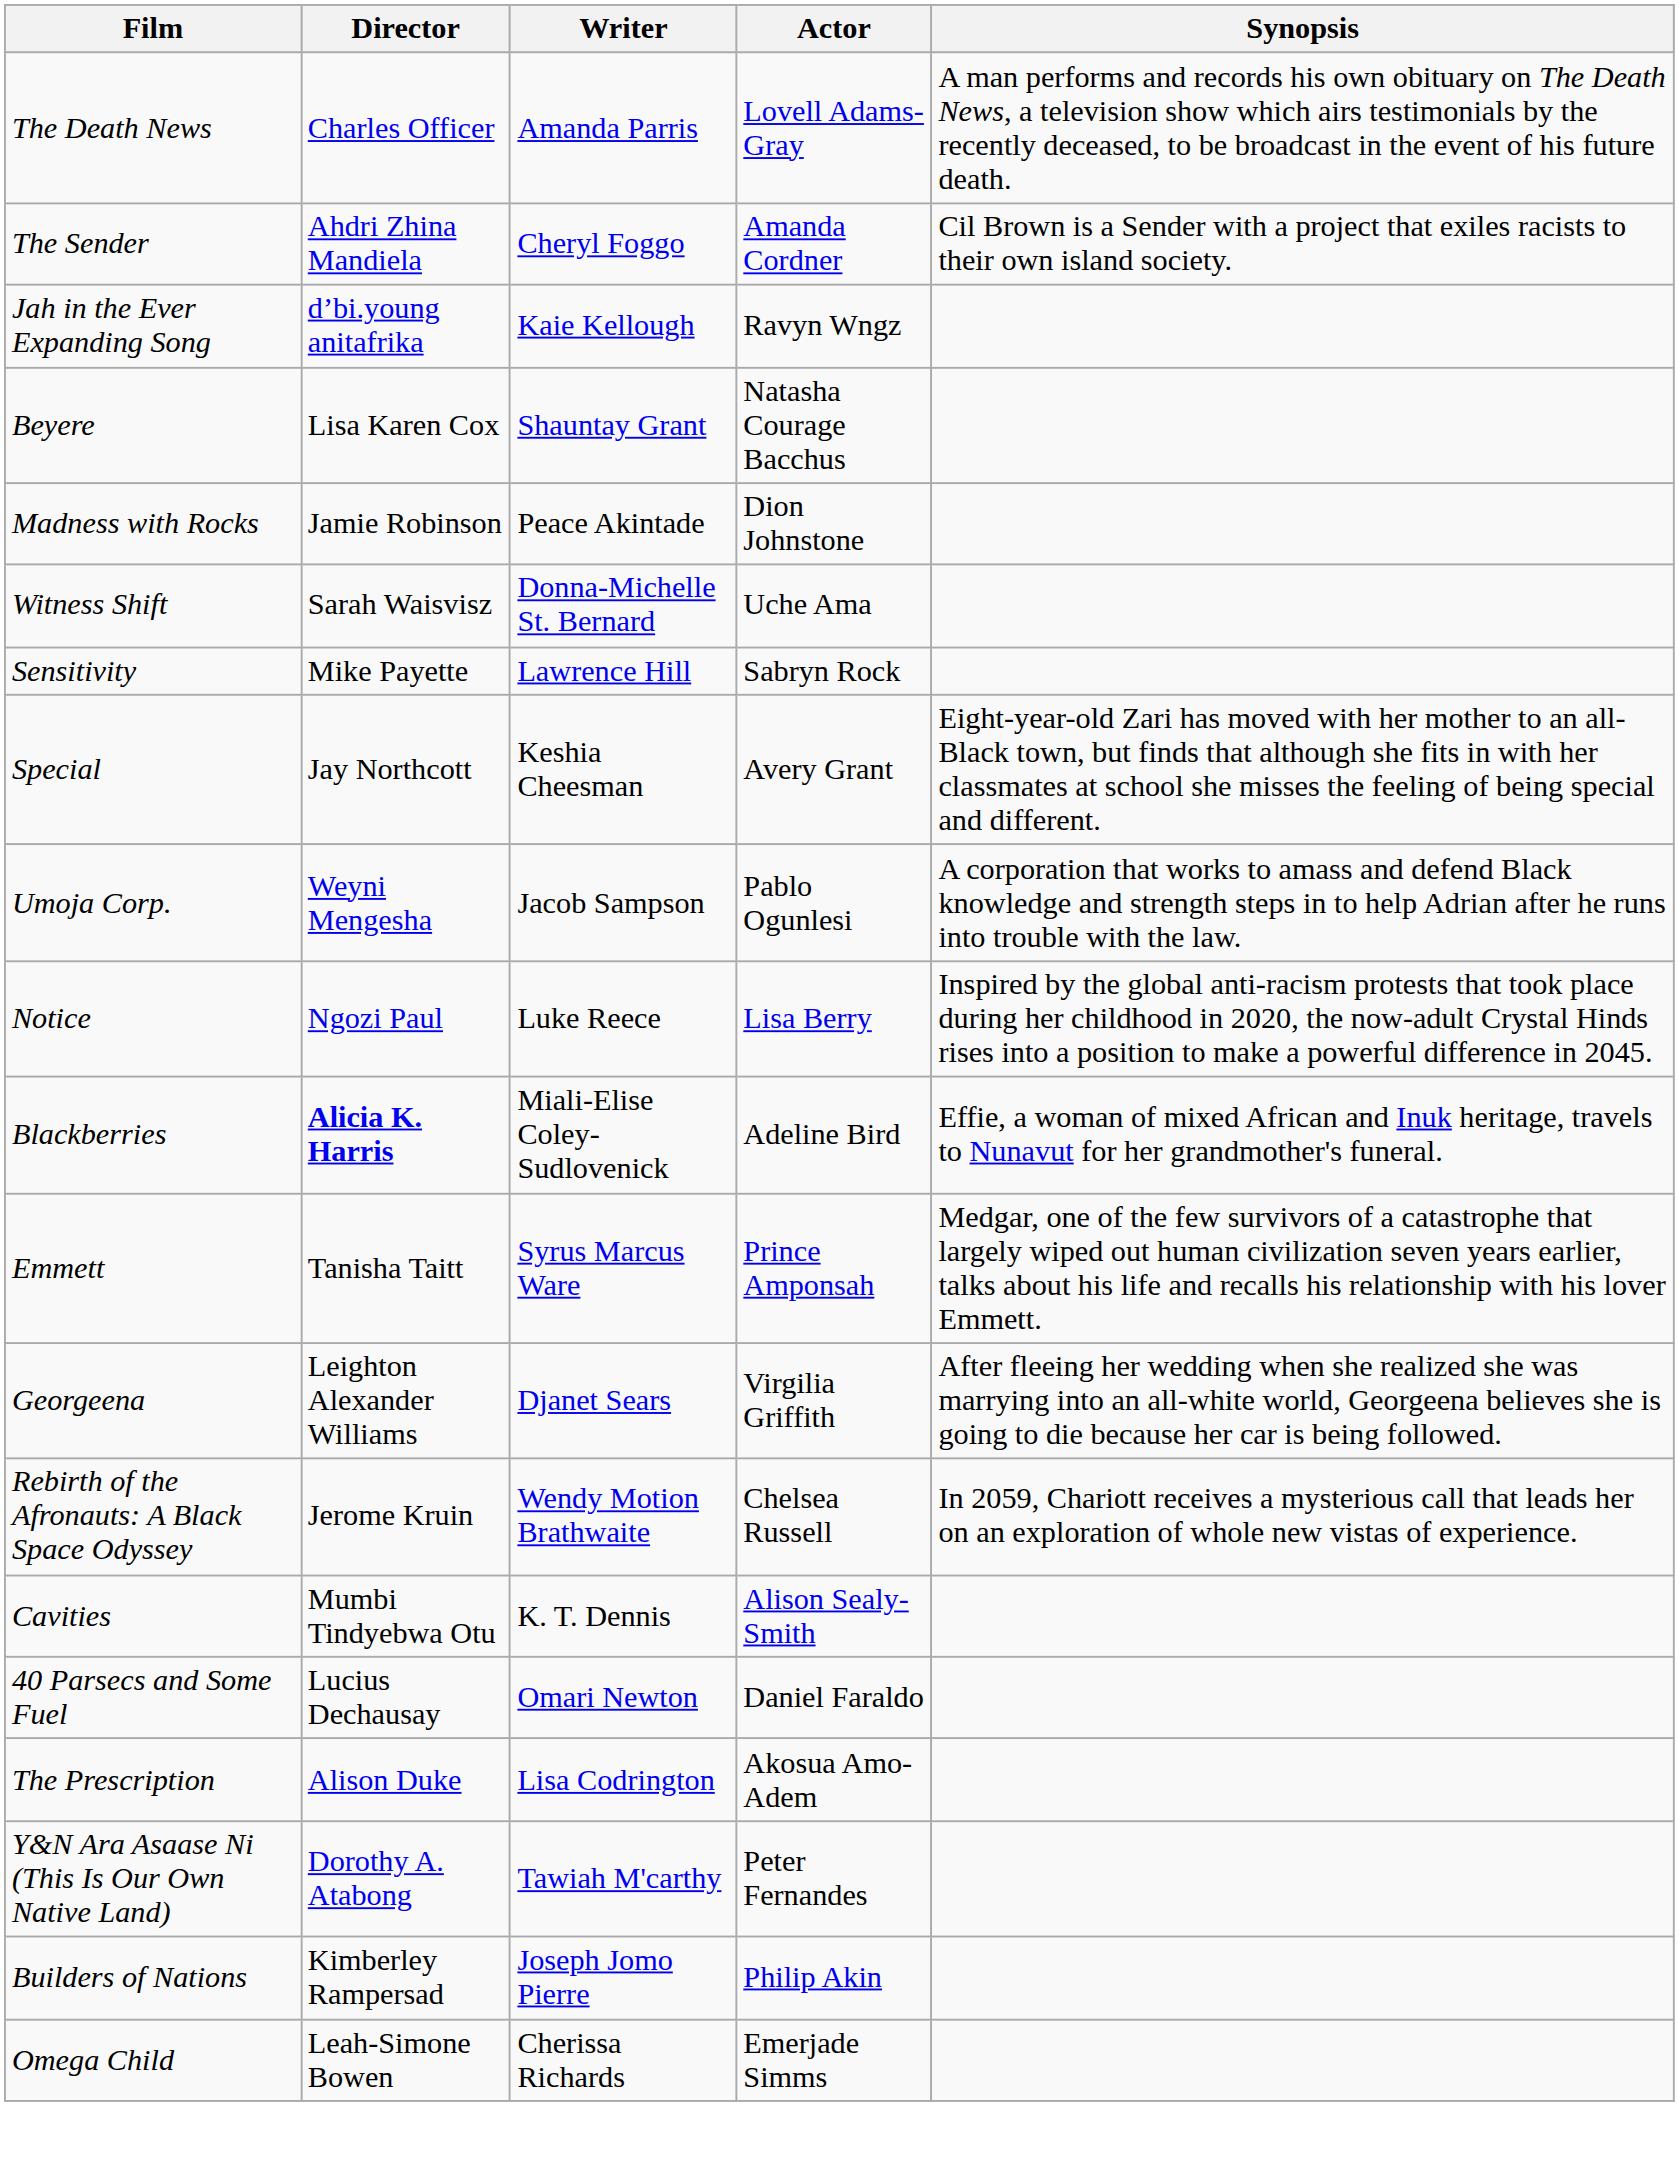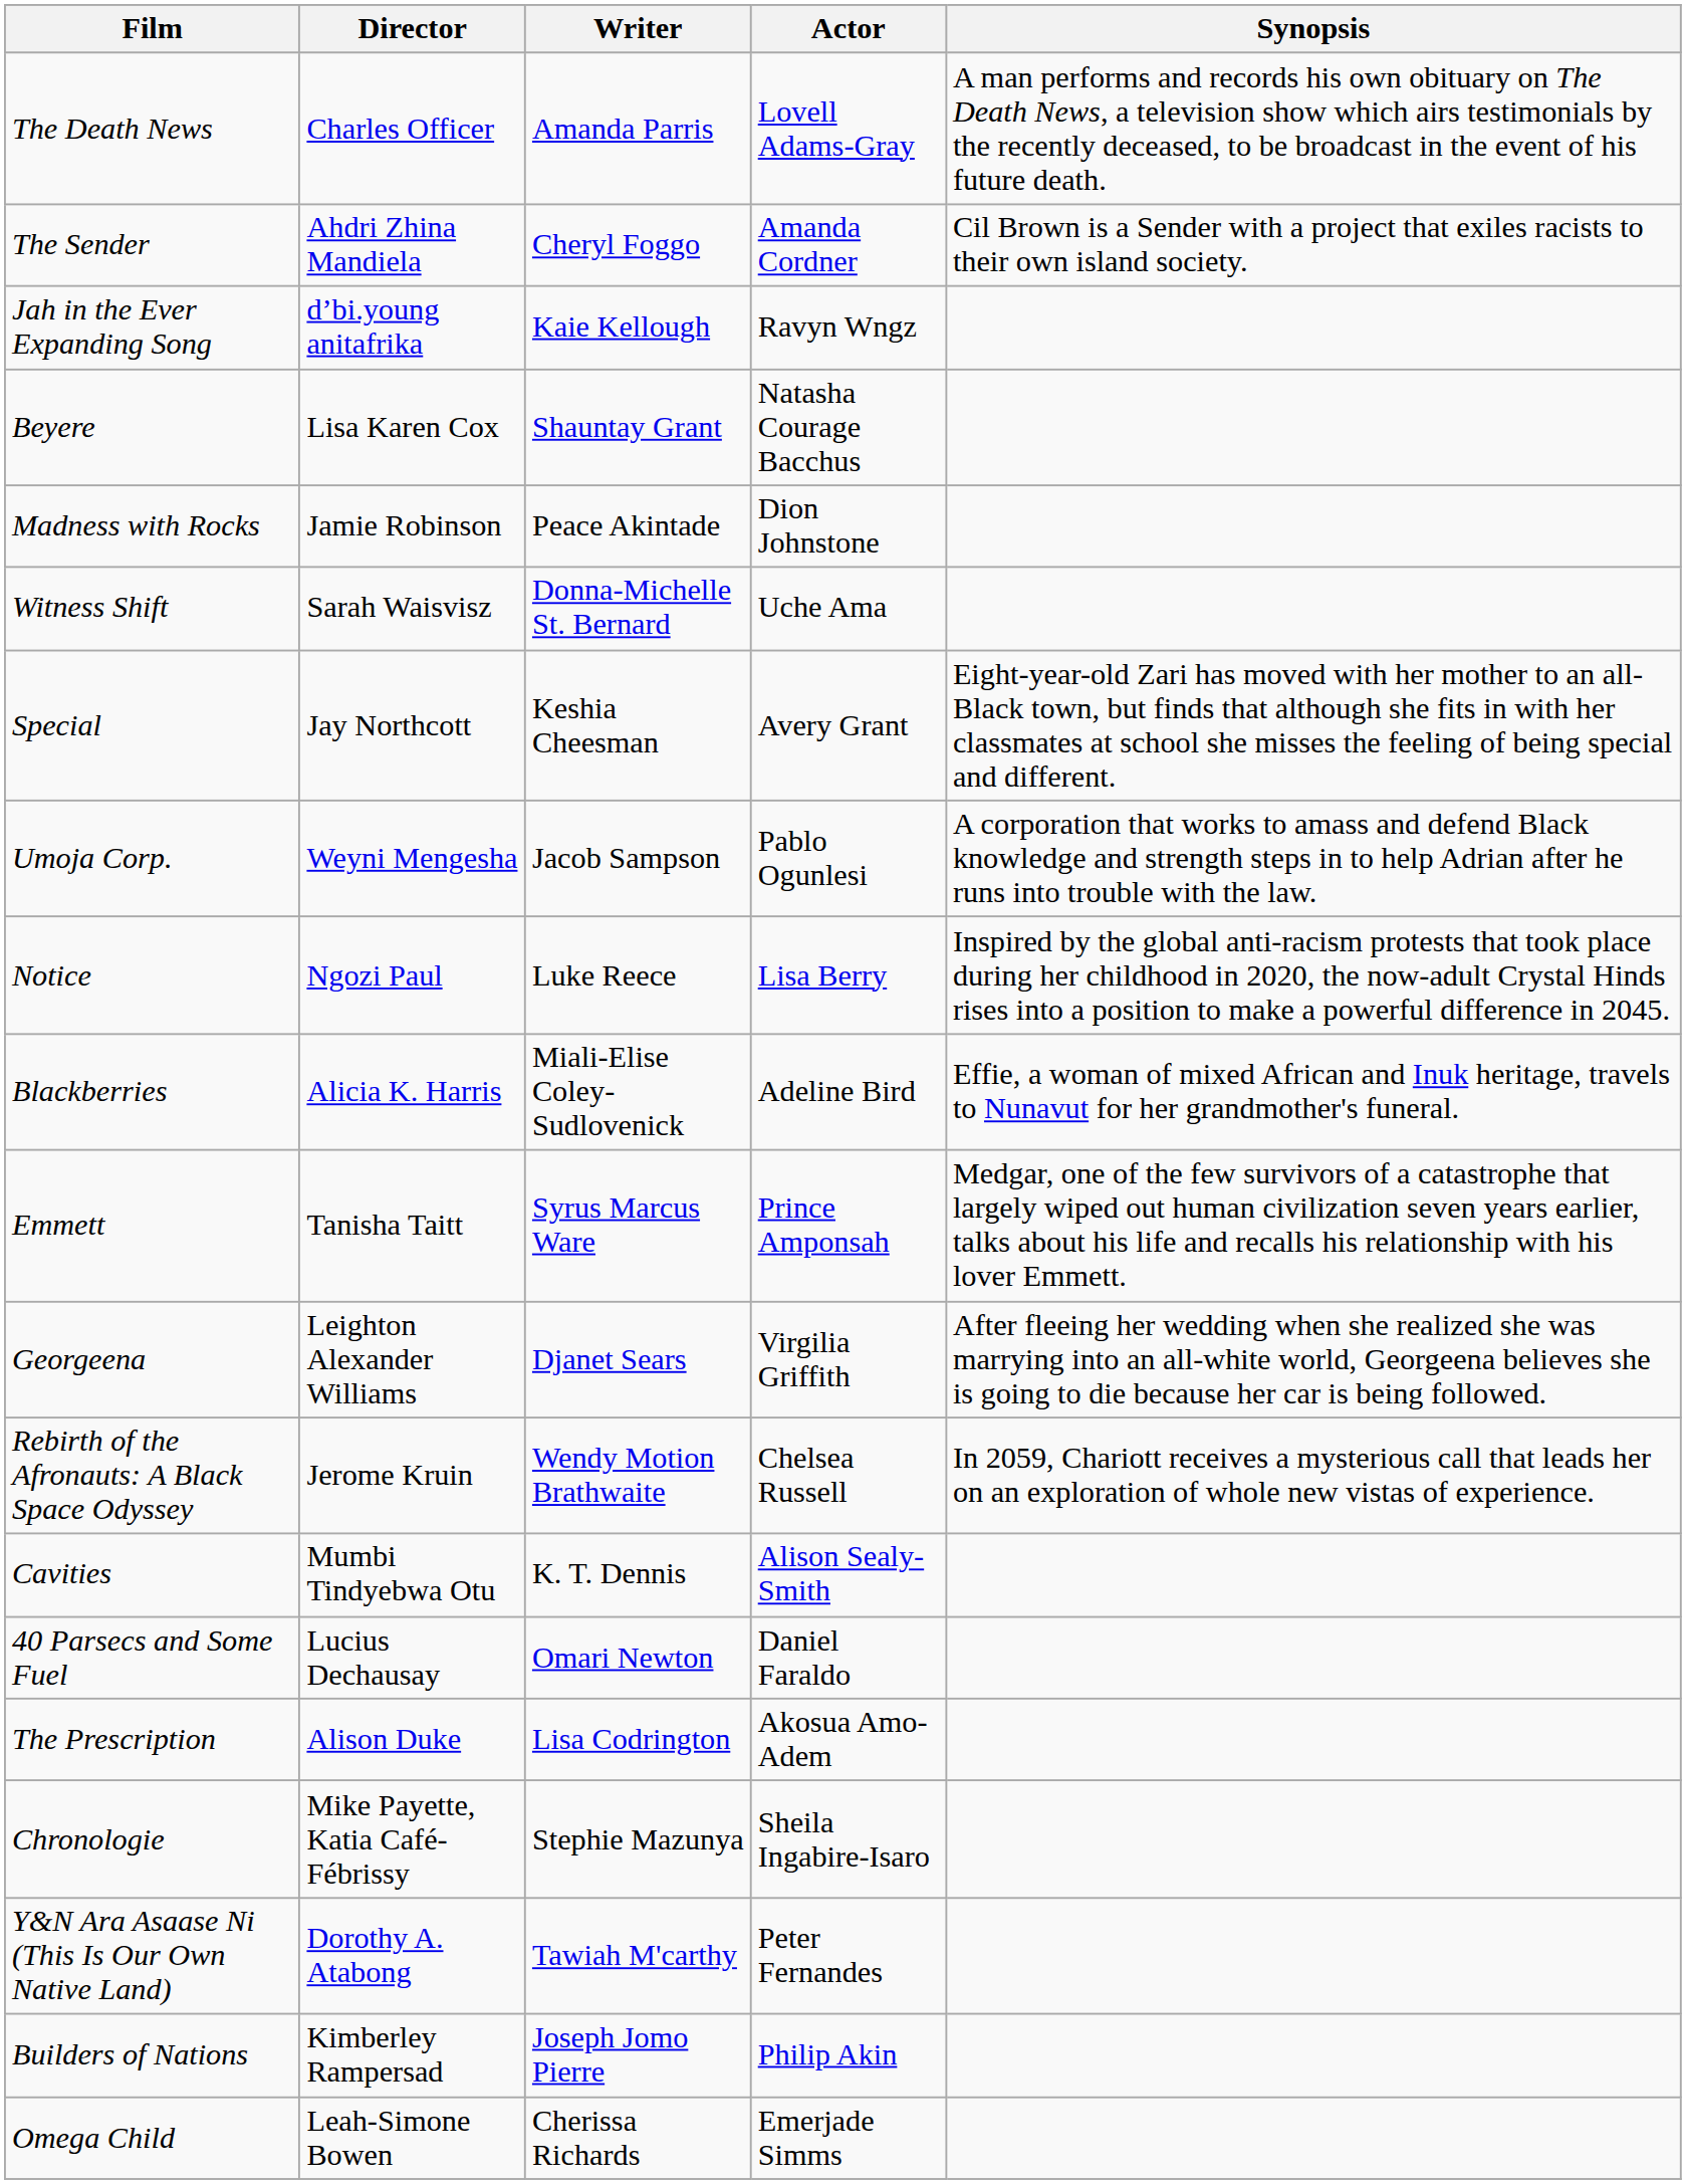- row: Sensitivity | Mike Payette | Lawrence Hill | Sabryn Rock
Blackberries | Director: bold -> normal
+ row: Chronologie | Mike Payette, Katia Café-Fébrissy | Stephie Mazunya | Sheila Ingabire-Isaro
